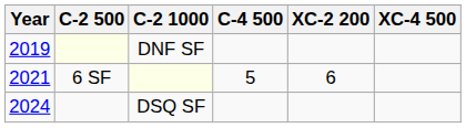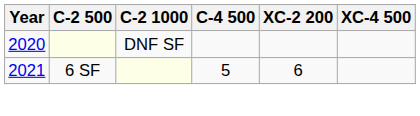DNF SF | Year: 2019 -> 2020
- row: 2024 | DSQ SF
